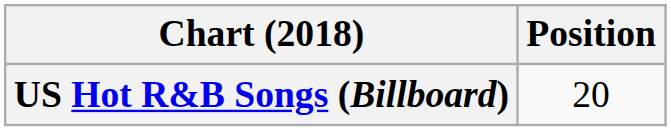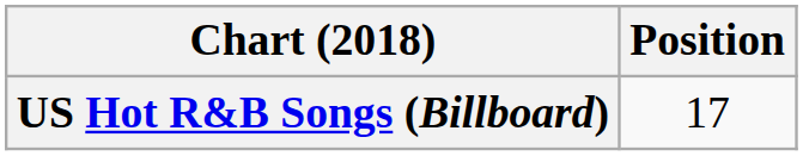US Hot R&B Songs (Billboard) | Position: 20 -> 17
